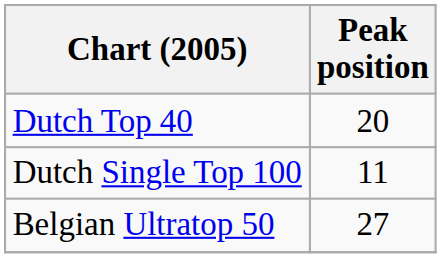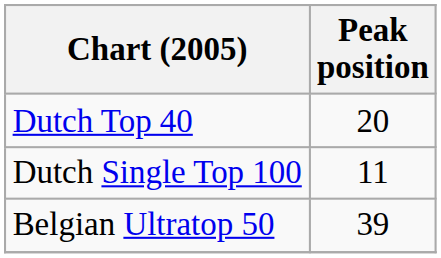Belgian Ultratop 50 | Peak position: 27 -> 39
